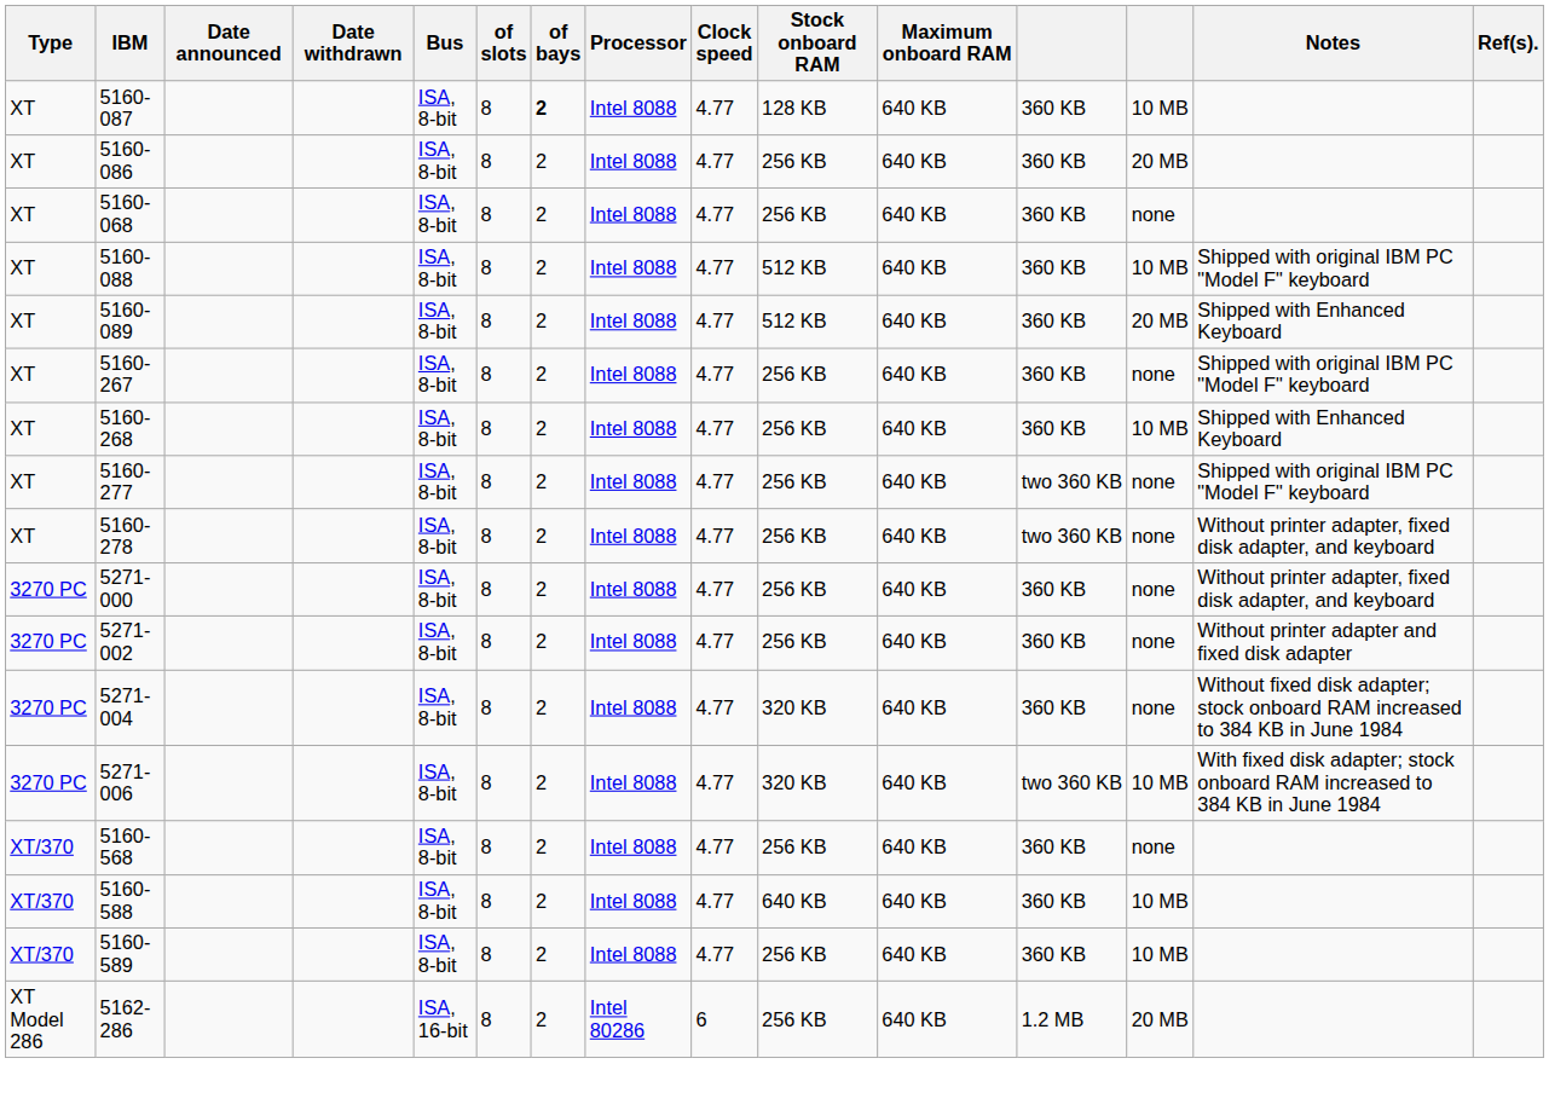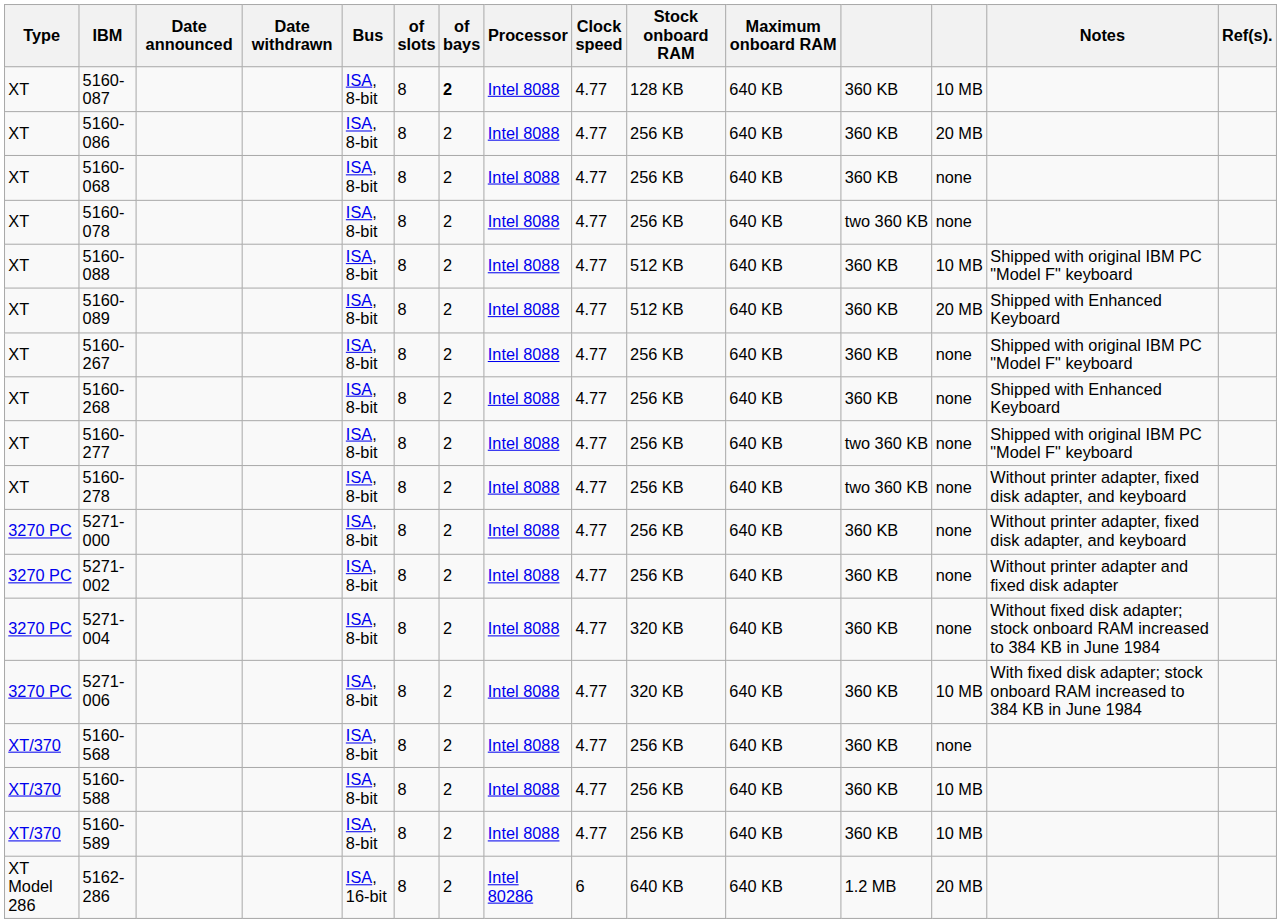+ row: XT | 5160-078 | ISA, 8-bit | 8 | 2 | Intel 8088 | 4.77 | 256 KB | 640 KB | two 360 KB | none
5160-268 | column 13: 10 MB -> none
5271-006 | column 12: two 360 KB -> 360 KB
5160-588 | Stock onboard RAM: 640 KB -> 256 KB
5162-286 | Stock onboard RAM: 256 KB -> 640 KB
